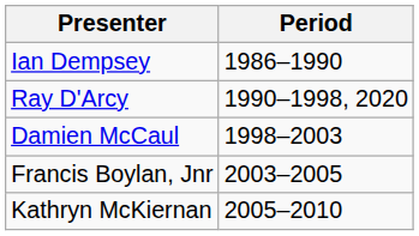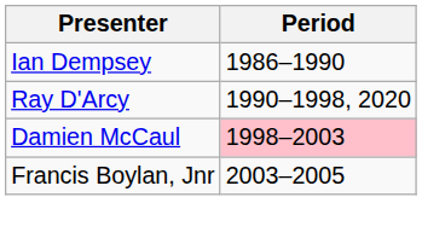Damien McCaul | Period: no background -> pink background
- row: Kathryn McKiernan | 2005–2010
